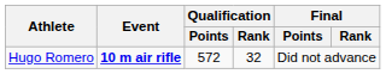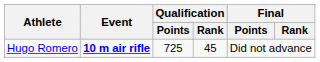Hugo Romero | Qualification / Points: 572 -> 725
Hugo Romero | Qualification / Rank: 32 -> 45
